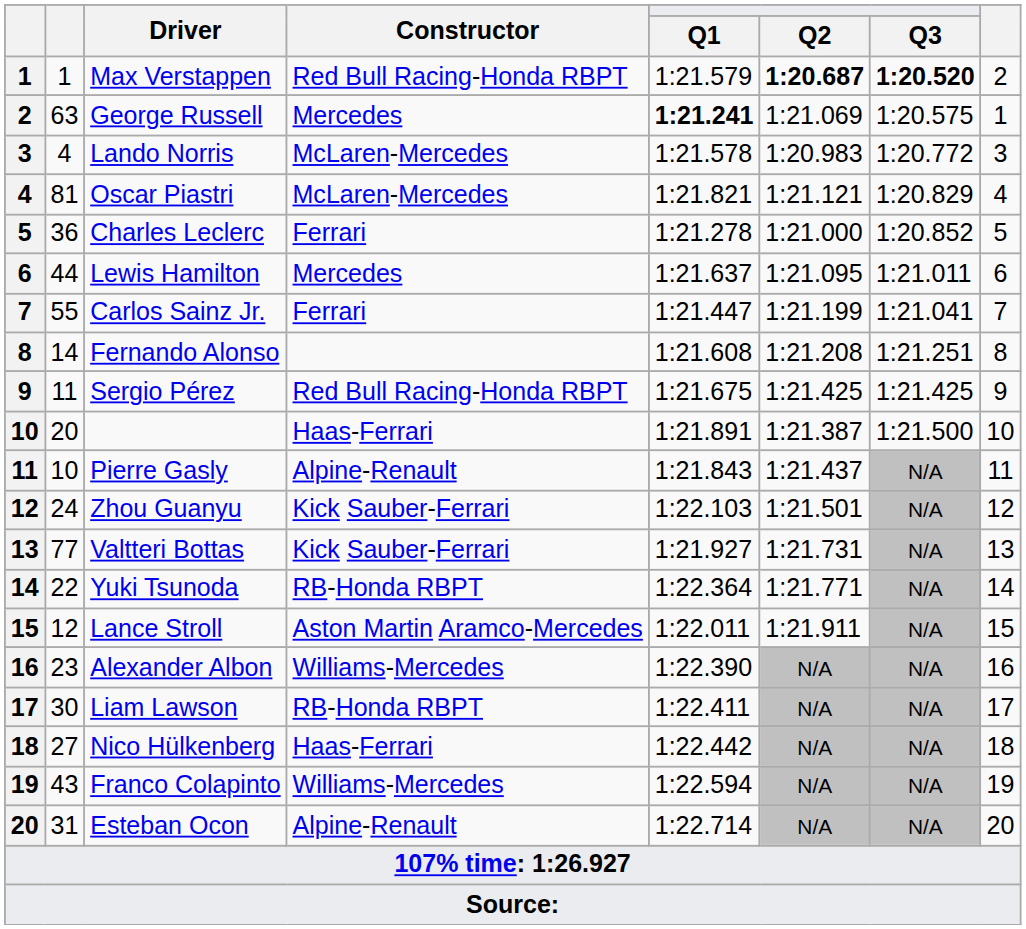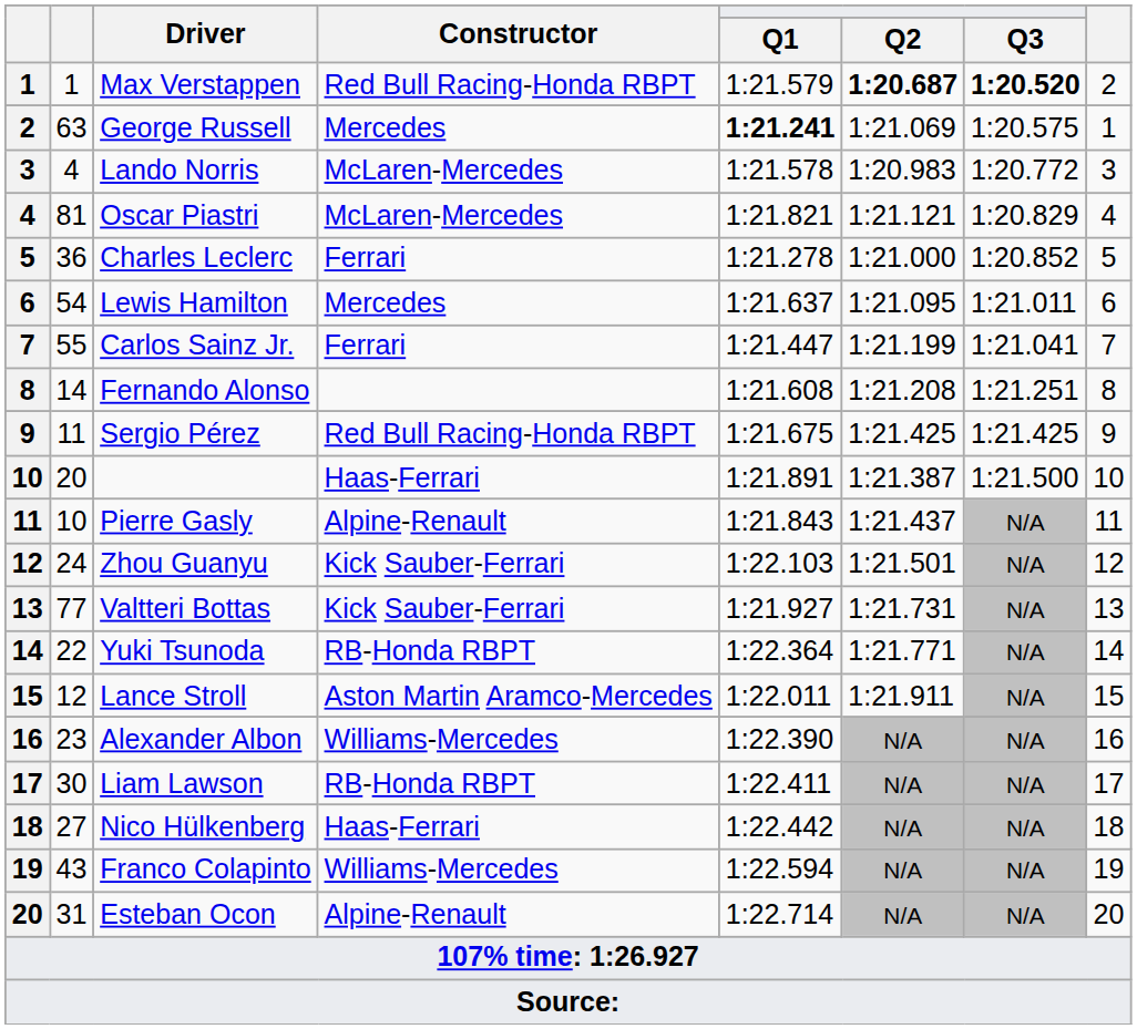Lewis Hamilton | column 2: 44 -> 54
